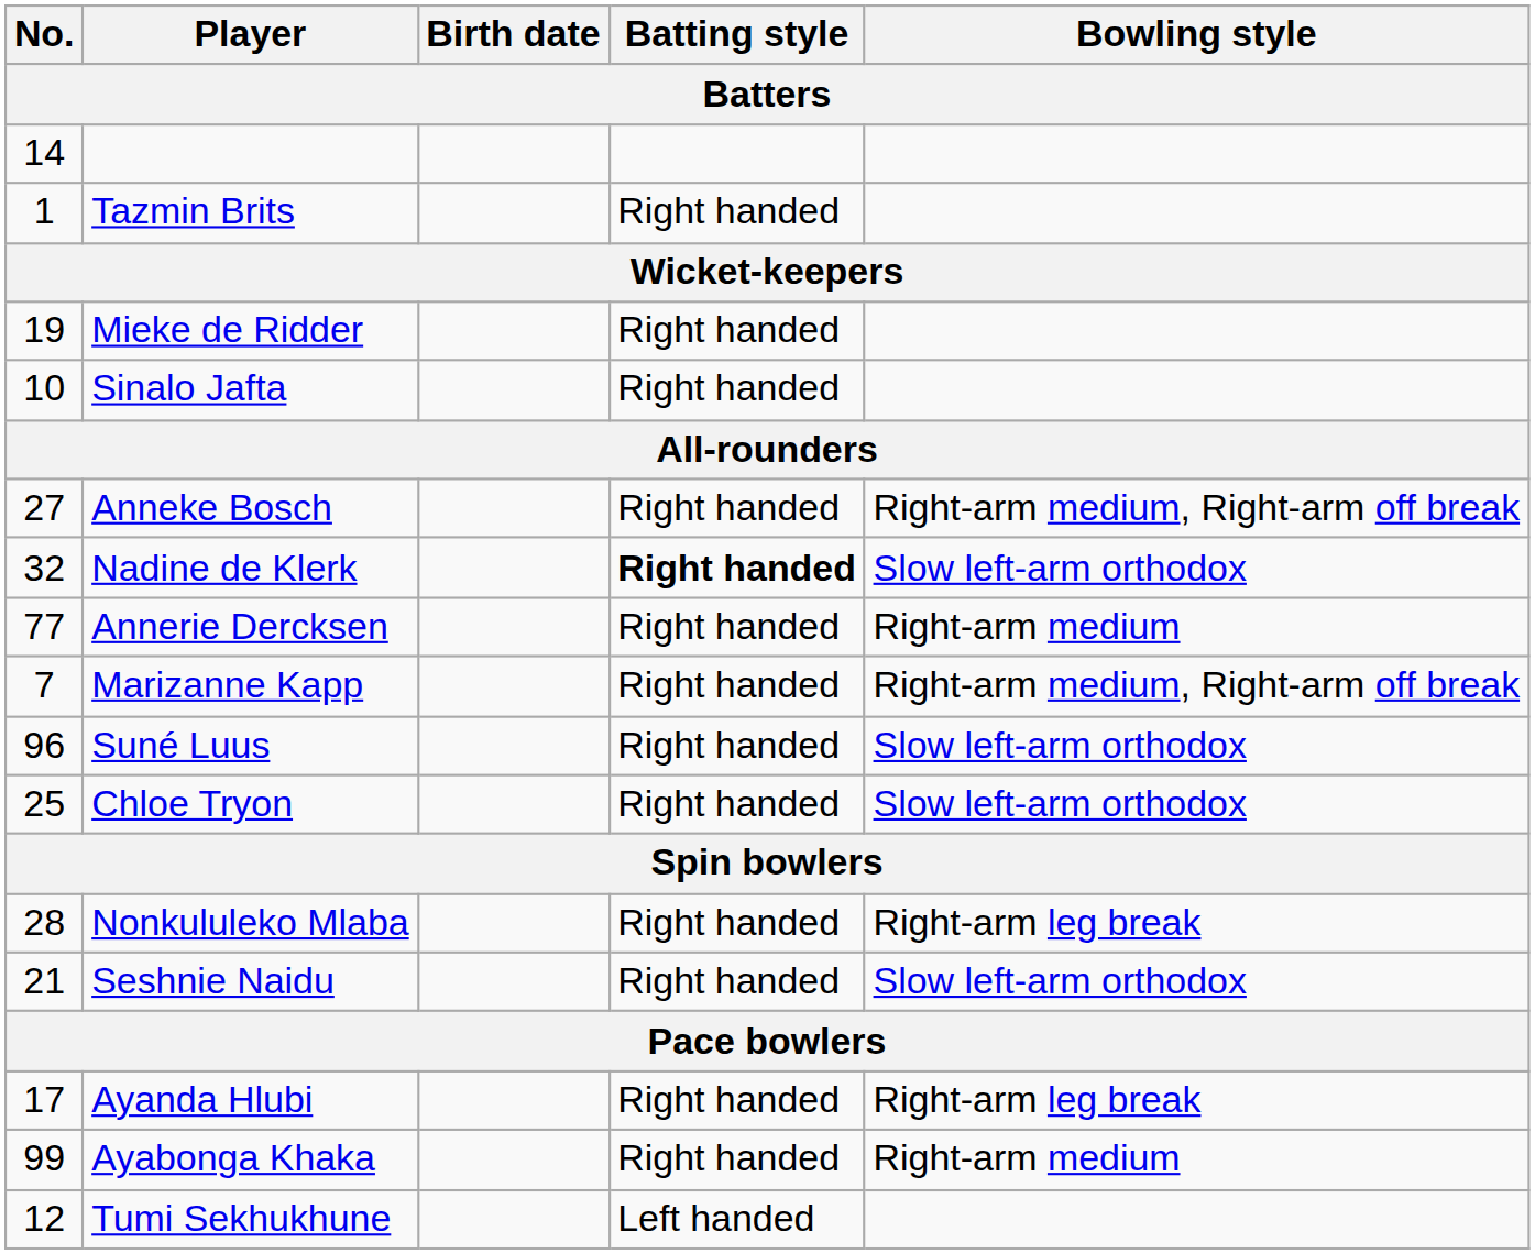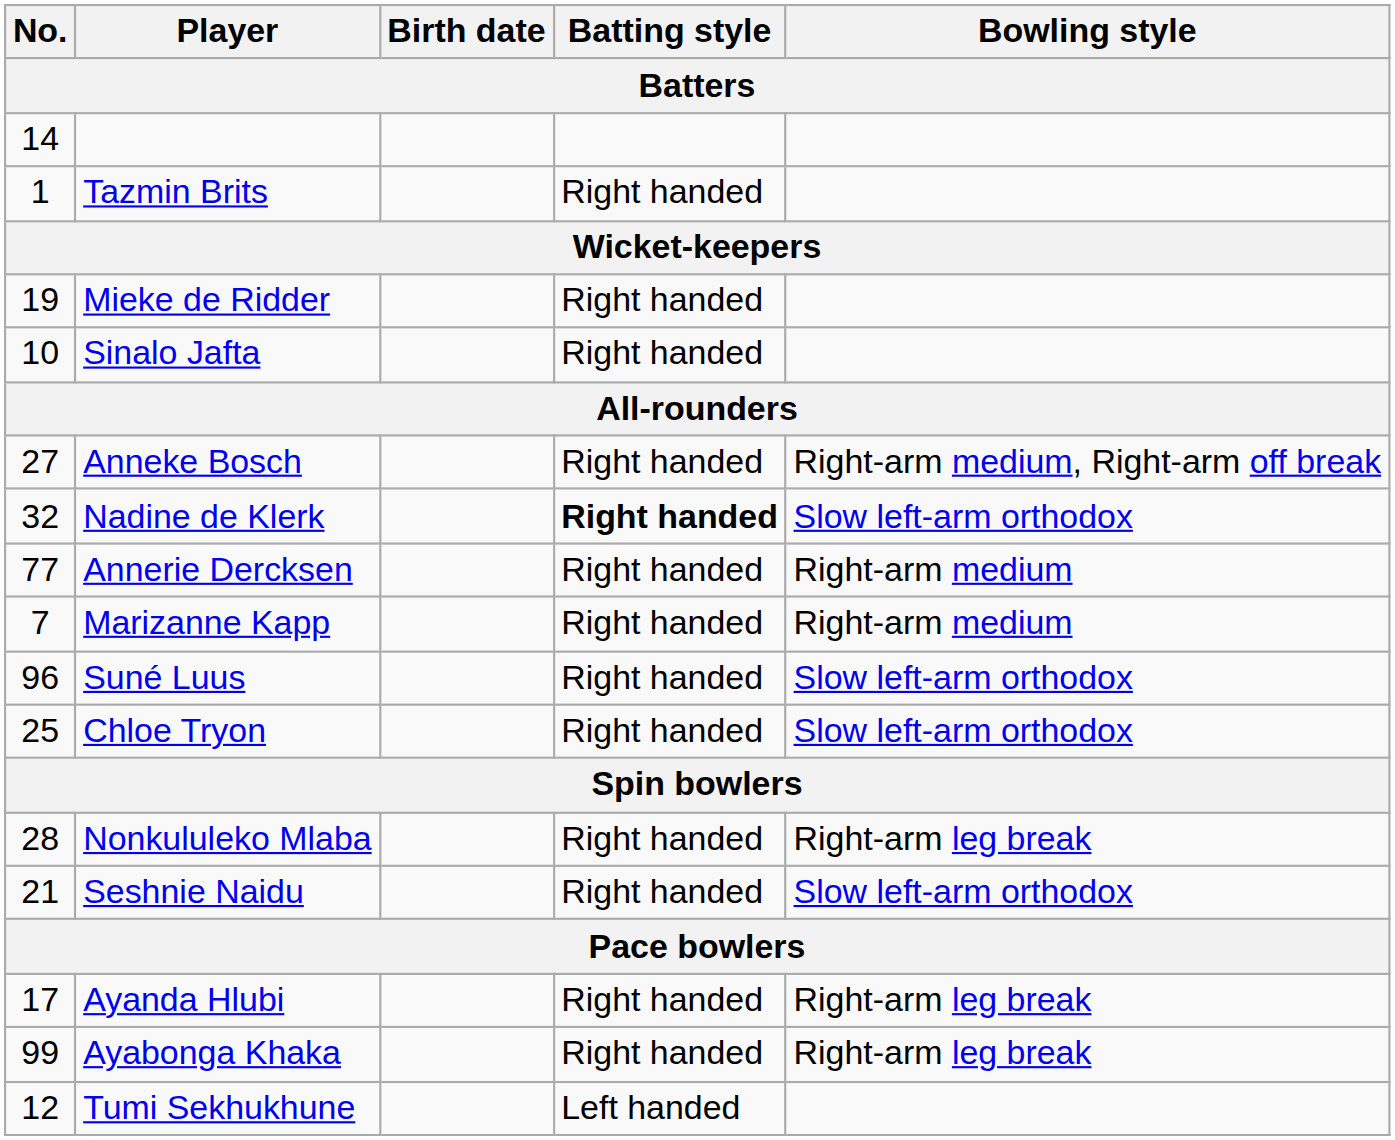Marizanne Kapp | Bowling style: Right-arm medium, Right-arm off break -> Right-arm medium
Ayabonga Khaka | Bowling style: Right-arm medium -> Right-arm leg break
